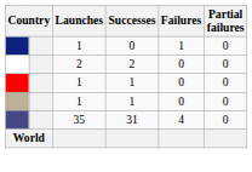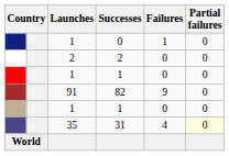+ row: 91 | 82 | 9 | 0
31 | Partial failures: no background -> lightyellow background
